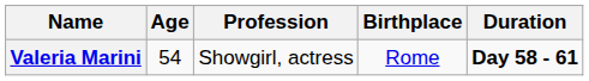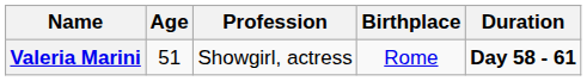Valeria Marini | Age: 54 -> 51
